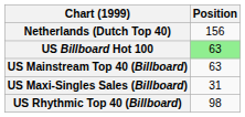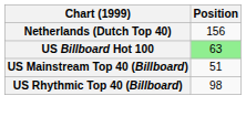US Mainstream Top 40 (Billboard) | Position: 63 -> 51
- row: US Maxi-Singles Sales (Billboard) | 31
